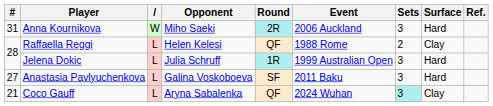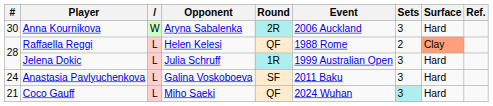Anna Kournikova | #: 31 -> 30
Anna Kournikova | Opponent: Miho Saeki -> Aryna Sabalenka
Raffaella Reggi | Surface: no background -> lightsalmon background
Anastasia Pavlyuchenkova | #: 27 -> 24
Coco Gauff | Opponent: Aryna Sabalenka -> Miho Saeki
Coco Gauff | Surface: Clay -> Hard
